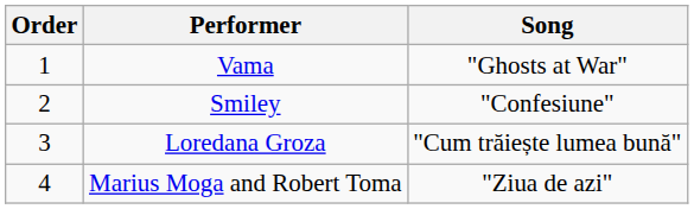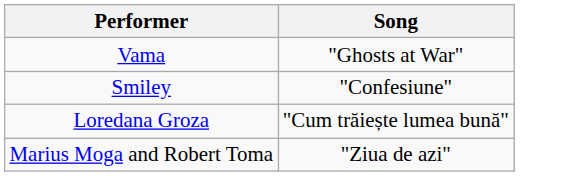- column: Order | 1 | 2 | 3 | 4
